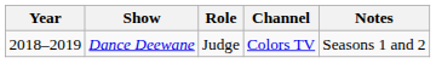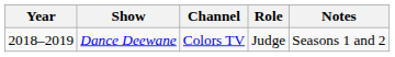columns swapped: Channel <-> Role
